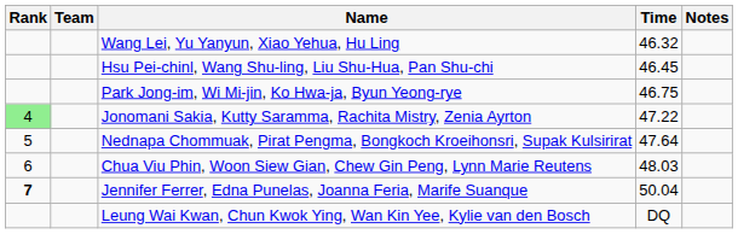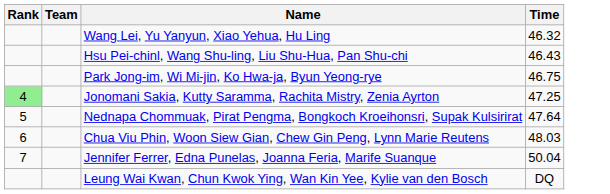- column: Notes
Hsu Pei-chinl, Wang Shu-ling, Liu Shu-Hua, Pan Shu-chi | Time: 46.45 -> 46.43
Jonomani Sakia, Kutty Saramma, Rachita Mistry, Zenia Ayrton | Time: 47.22 -> 47.25
Jennifer Ferrer, Edna Punelas, Joanna Feria, Marife Suanque | Rank: bold -> normal
